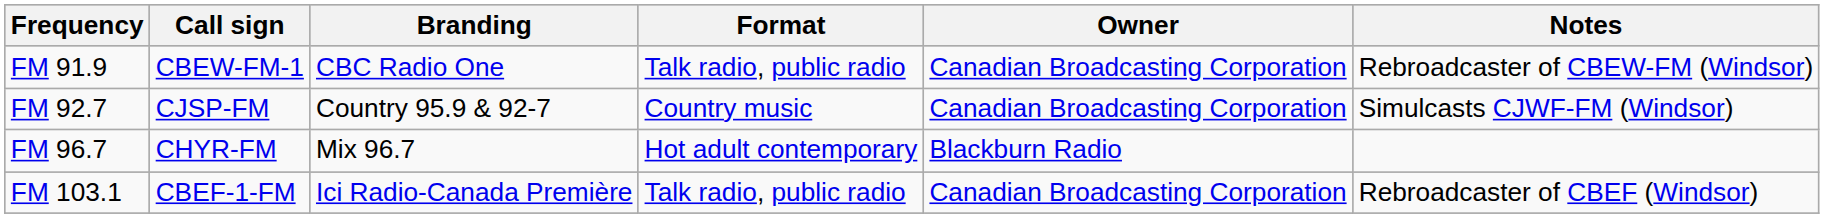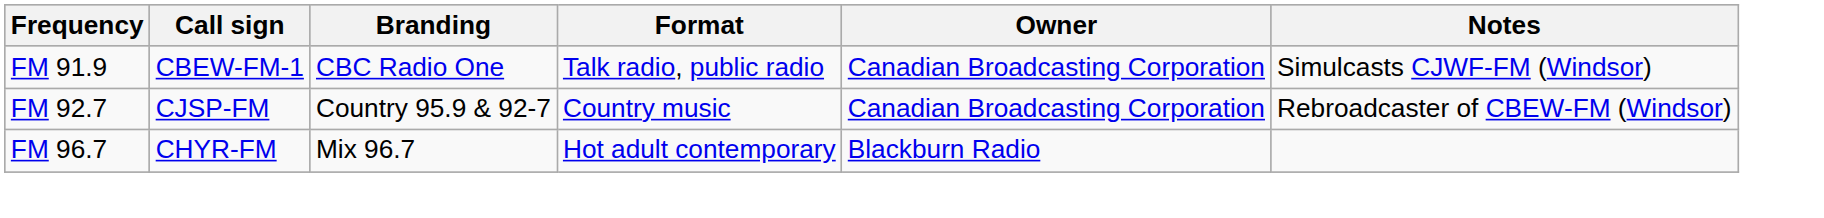FM 91.9 | Notes: Rebroadcaster of CBEW-FM (Windsor) -> Simulcasts CJWF-FM (Windsor)
FM 92.7 | Notes: Simulcasts CJWF-FM (Windsor) -> Rebroadcaster of CBEW-FM (Windsor)
- row: FM 103.1 | CBEF-1-FM | Ici Radio-Canada Première | Talk radio, public radio | Canadian Broadcasting Corporation | Rebroadcaster of CBEF (Windsor)
